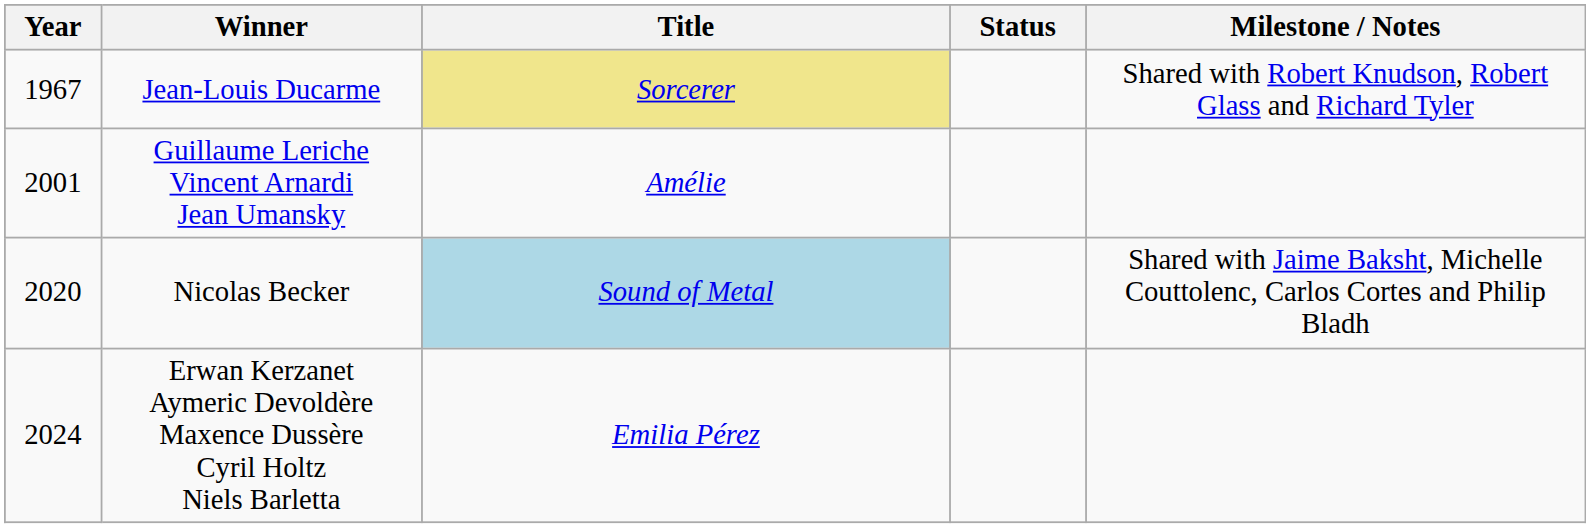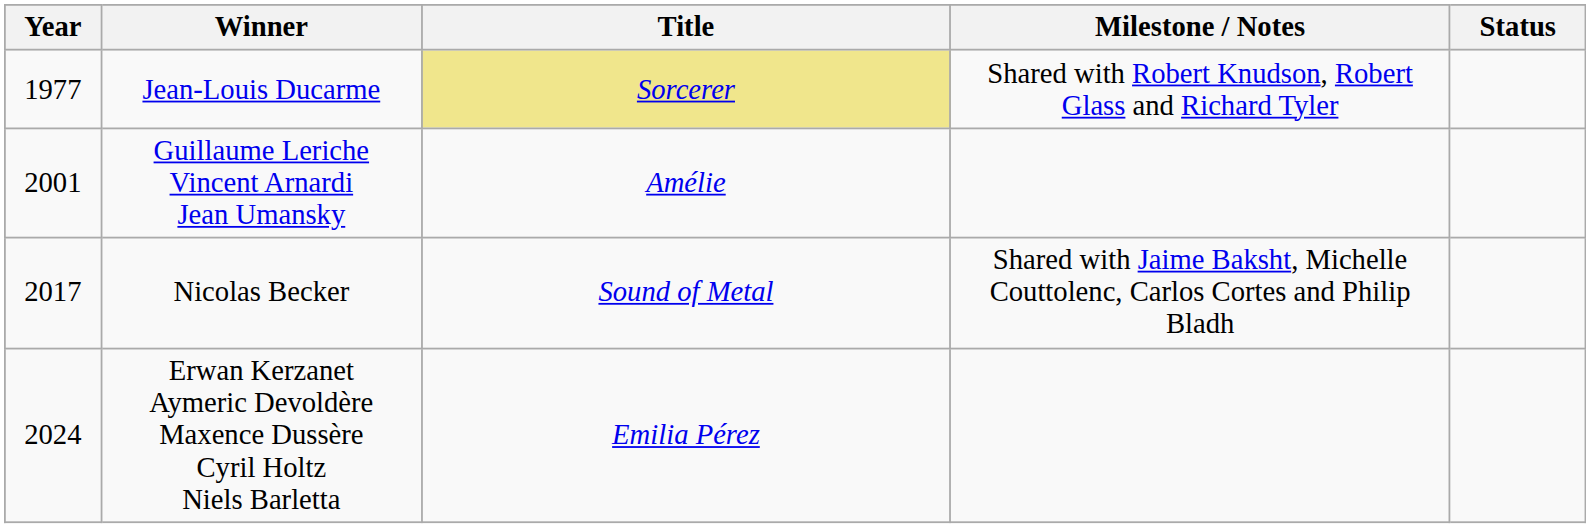columns swapped: Status <-> Milestone / Notes
Jean-Louis Ducarme | Year: 1967 -> 1977
Nicolas Becker | Year: 2020 -> 2017
Nicolas Becker | Title: lightblue background -> no background
